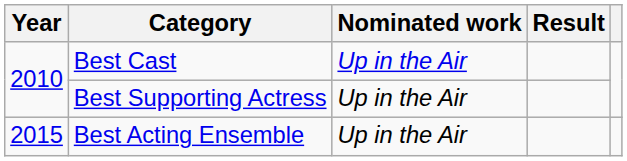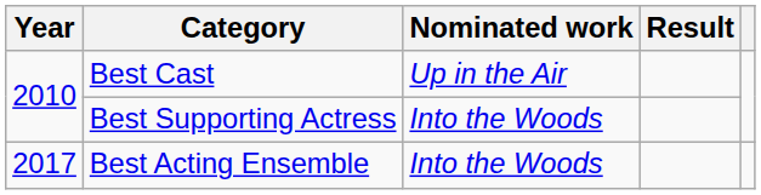Best Supporting Actress | Nominated work: Up in the Air -> Into the Woods
Best Acting Ensemble | Year: 2015 -> 2017
Best Acting Ensemble | Nominated work: Up in the Air -> Into the Woods
